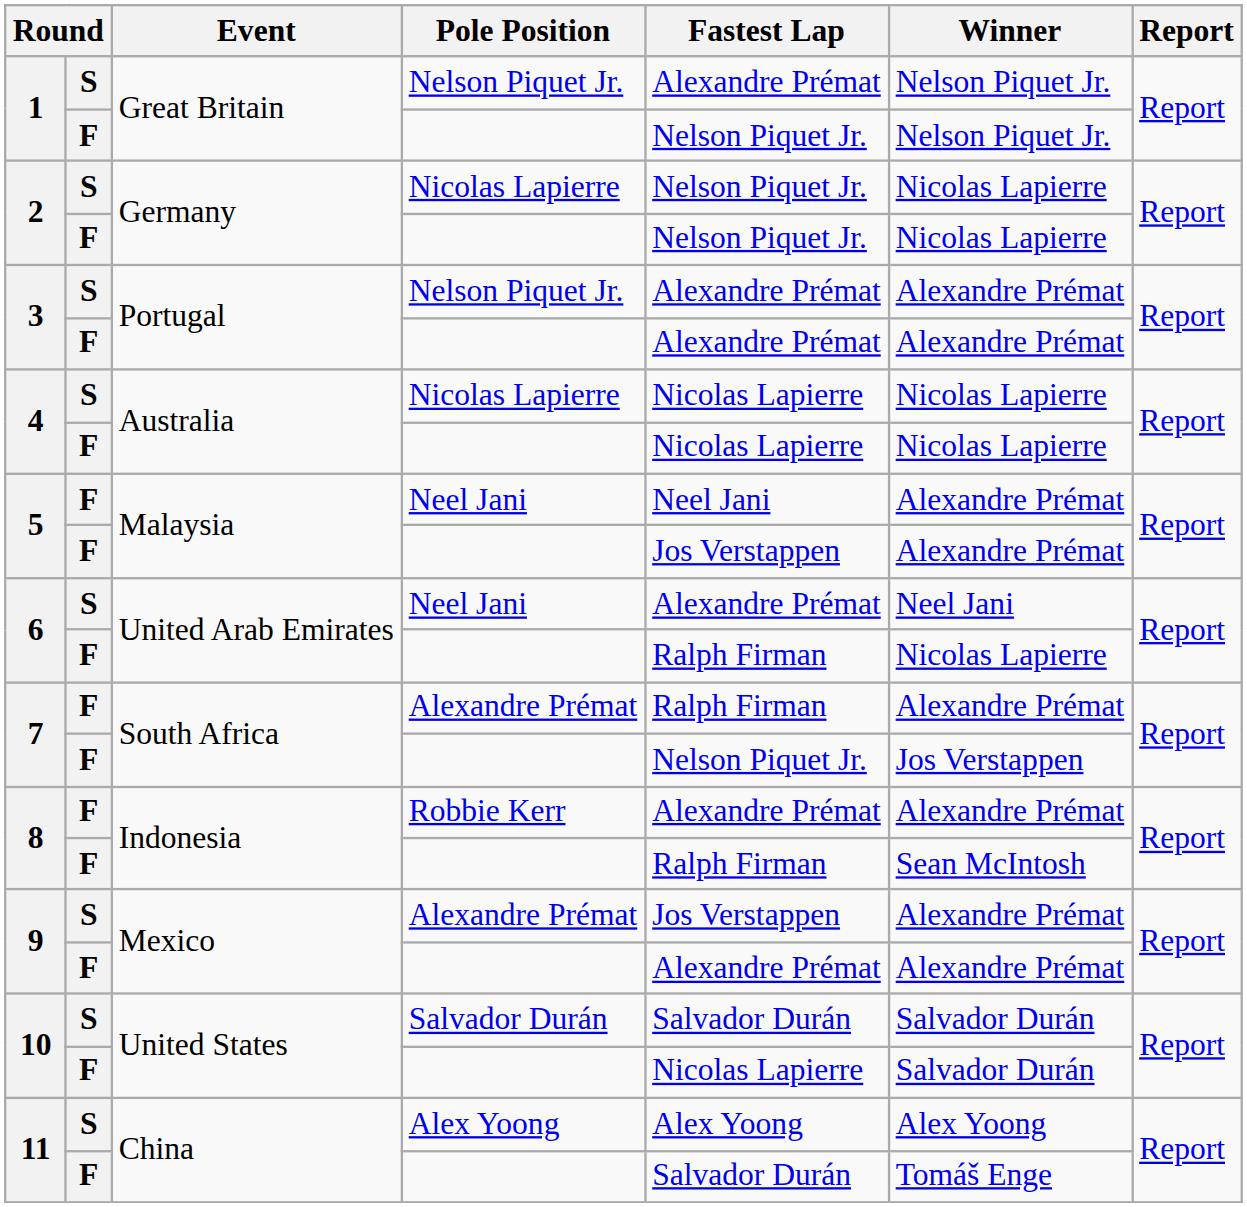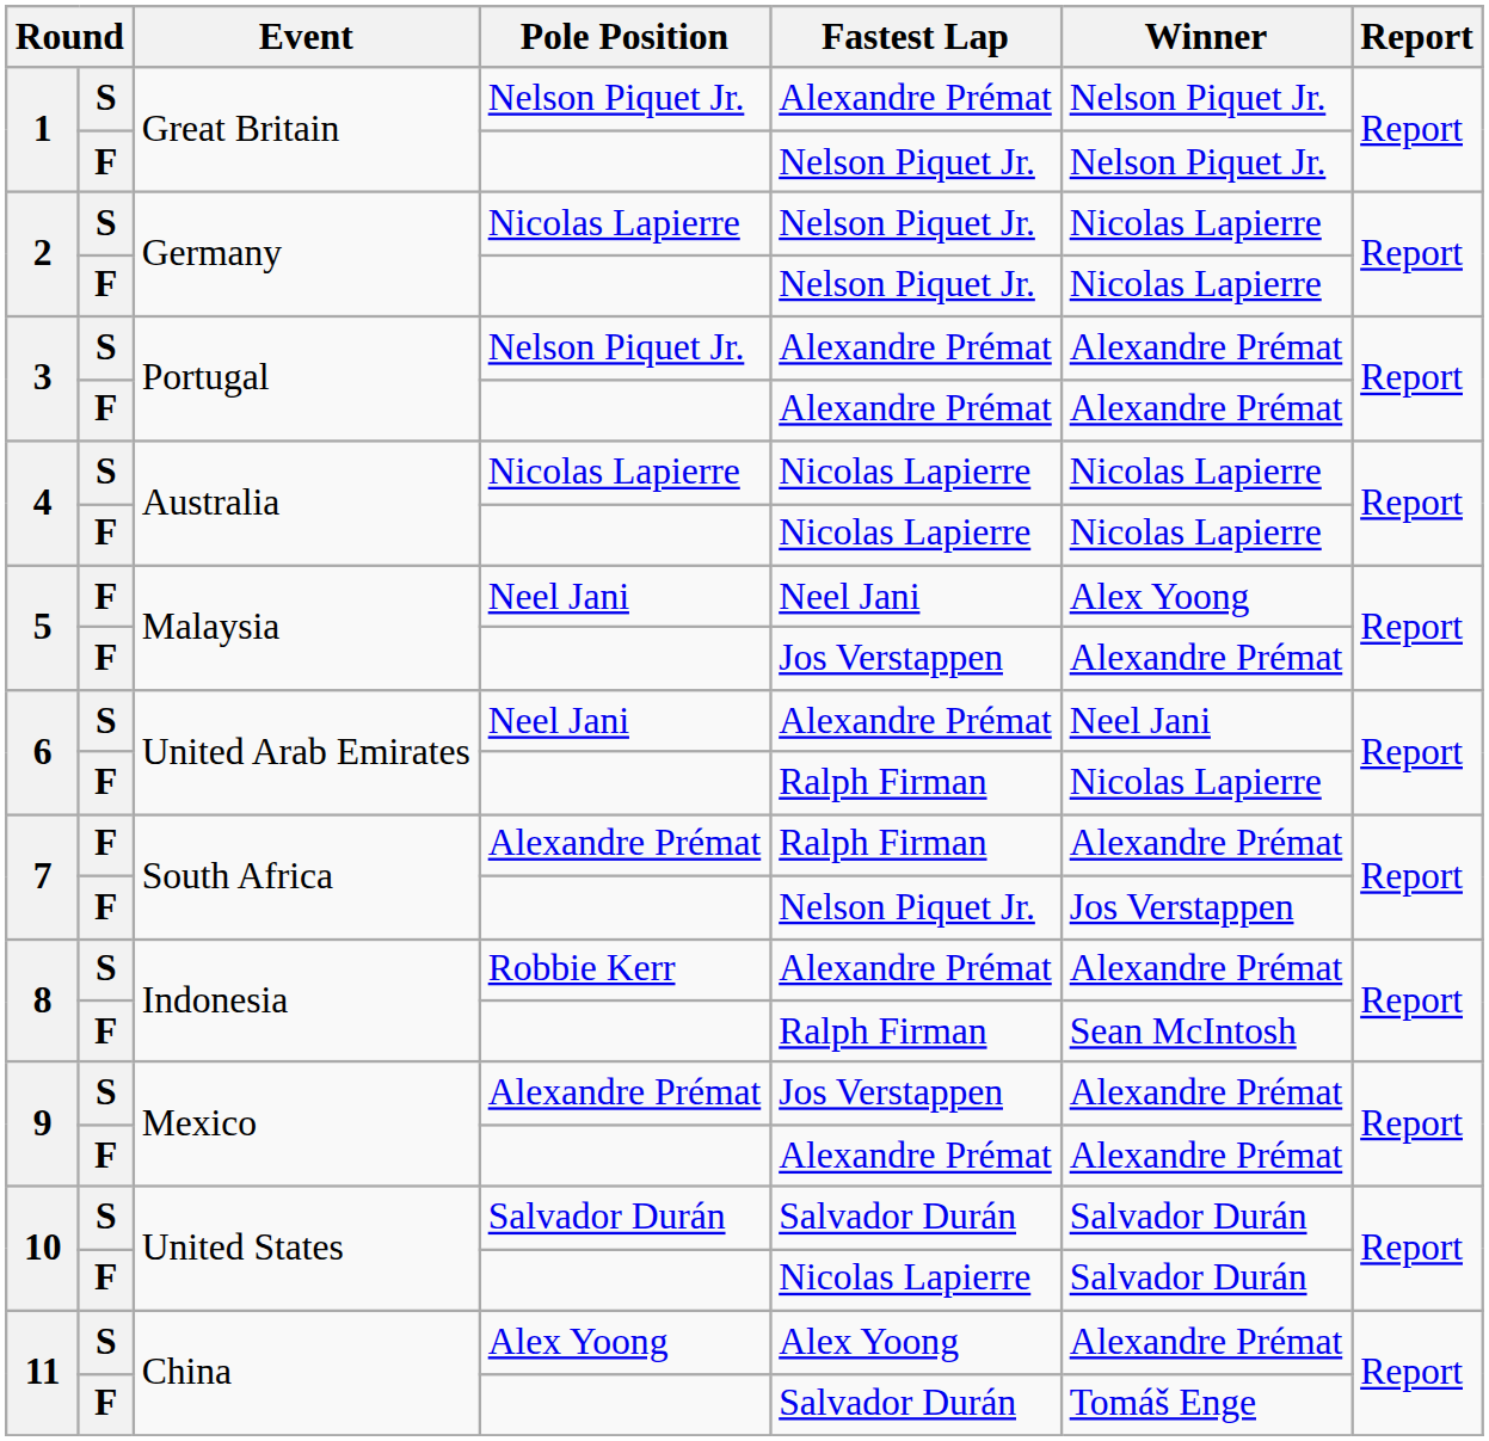5 / Neel Jani | Winner: Alexandre Prémat -> Alex Yoong
8 / Robbie Kerr | column 2: F -> S
11 / Alex Yoong | Winner: Alex Yoong -> Alexandre Prémat
